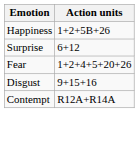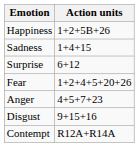+ row: Sadness | 1+4+15
+ row: Anger | 4+5+7+23
